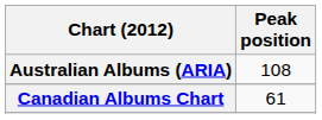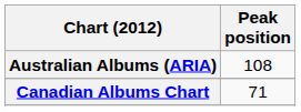Canadian Albums Chart | Peak position: 61 -> 71
